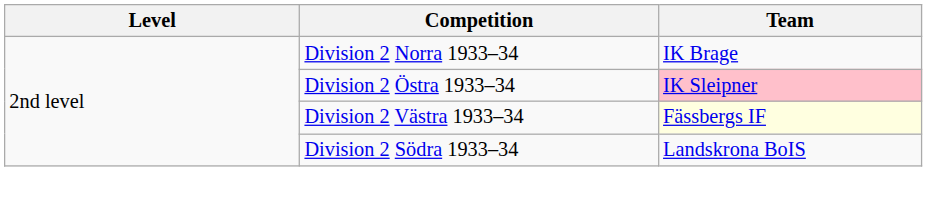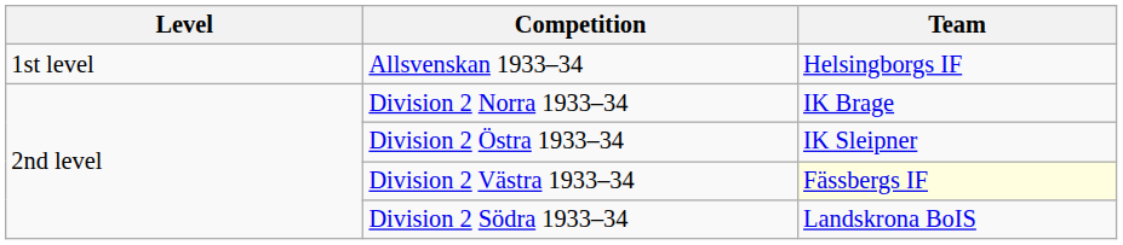+ row: 1st level | Allsvenskan 1933–34 | Helsingborgs IF
Division 2 Östra 1933–34 | Team: pink background -> no background
